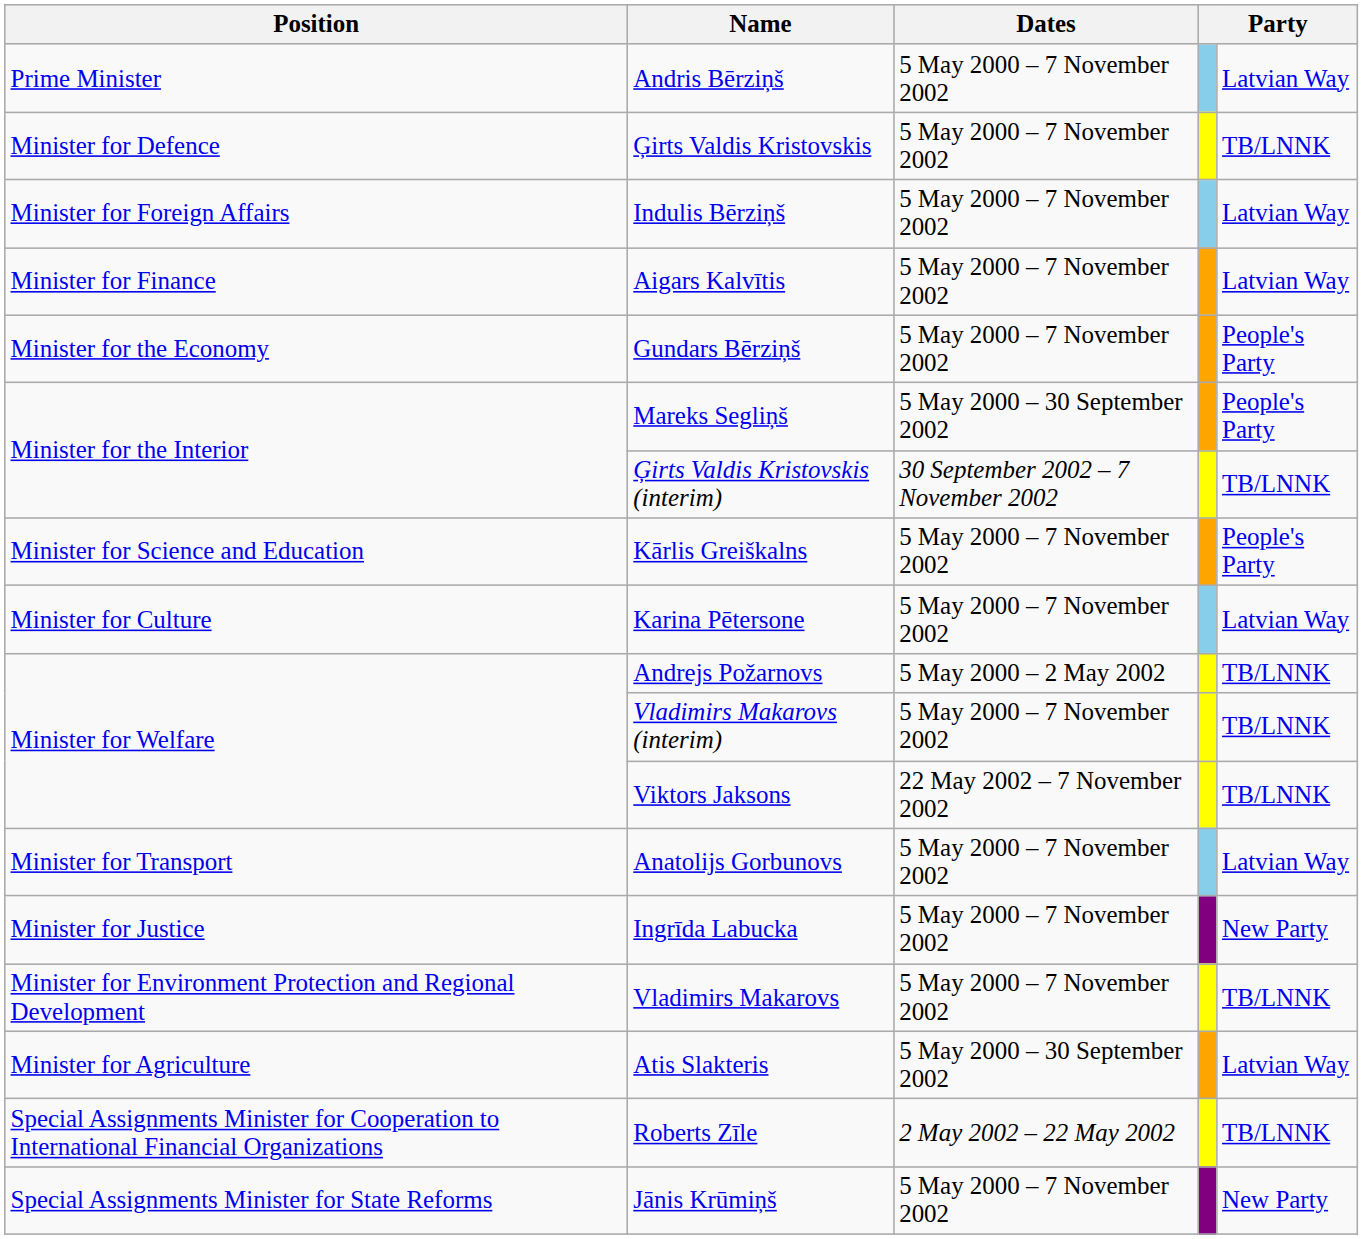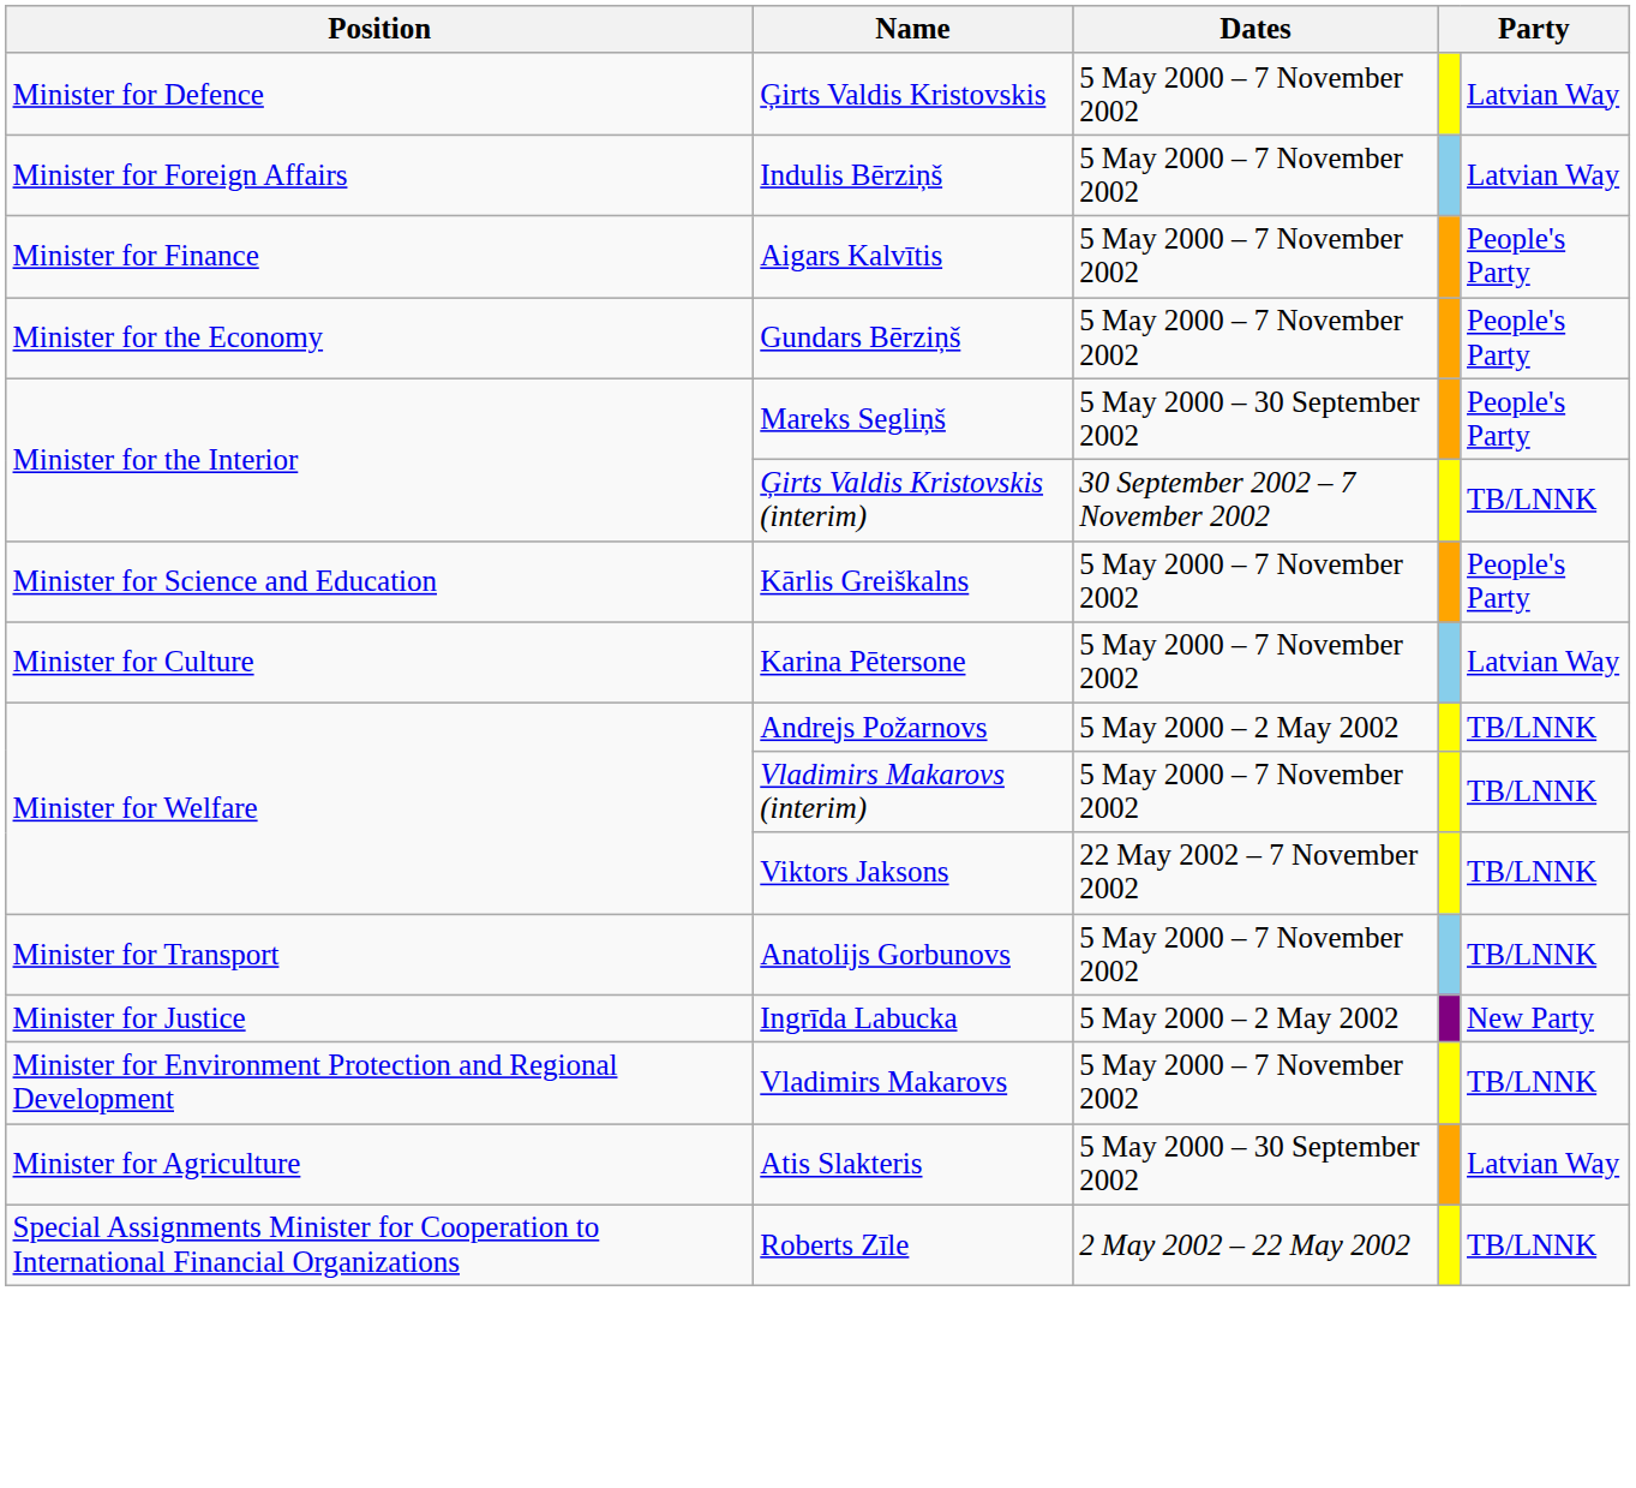- row: Prime Minister | Andris Bērziņš | 5 May 2000 – 7 November 2002 | Latvian Way
Ģirts Valdis Kristovskis | column 5: TB/LNNK -> Latvian Way
Aigars Kalvītis | column 5: Latvian Way -> People's Party
Anatolijs Gorbunovs | column 5: Latvian Way -> TB/LNNK
Ingrīda Labucka | Dates: 5 May 2000 – 7 November 2002 -> 5 May 2000 – 2 May 2002
- row: Special Assignments Minister for State Reforms | Jānis Krūmiņš | 5 May 2000 – 7 November 2002 | New Party
